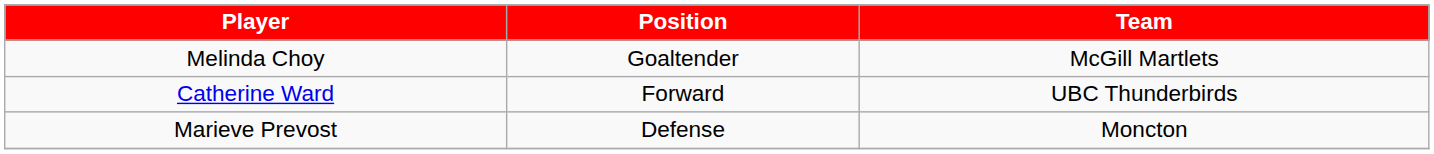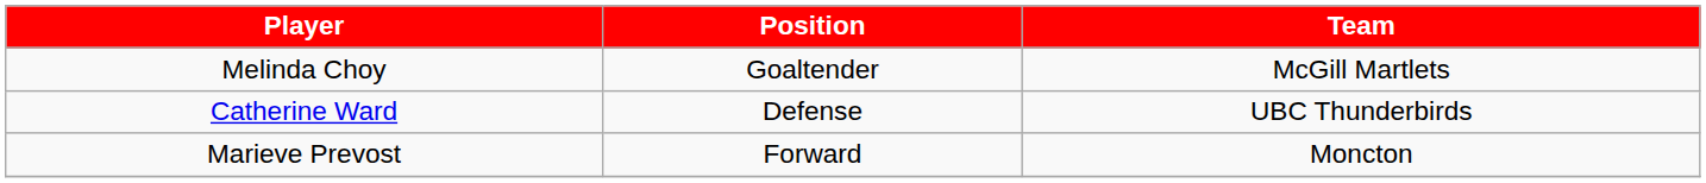Catherine Ward | Position: Forward -> Defense
Marieve Prevost | Position: Defense -> Forward
